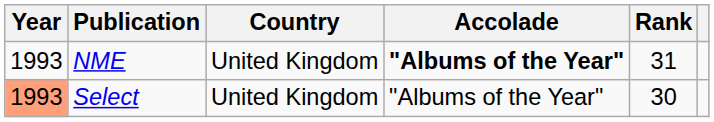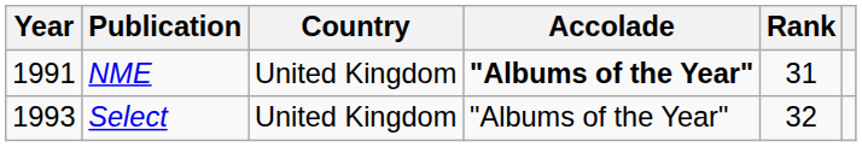NME | Year: 1993 -> 1991
Select | Year: lightsalmon background -> no background
Select | Rank: 30 -> 32
